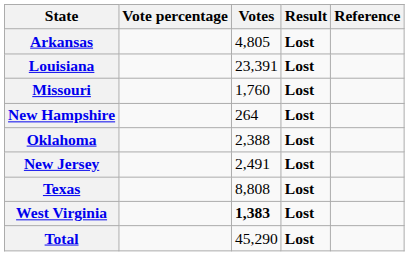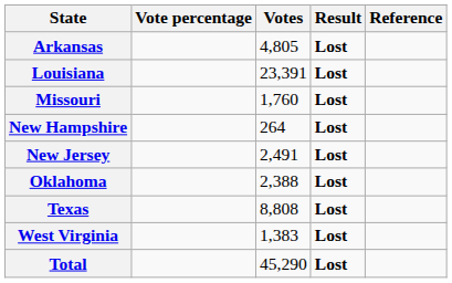rows swapped: New Jersey <-> Oklahoma
West Virginia | Votes: bold -> normal
